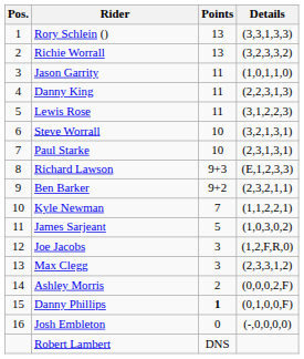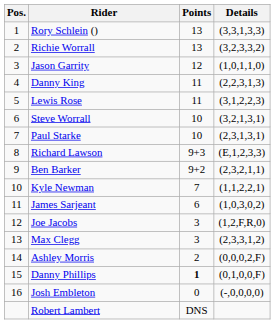Jason Garrity | Points: 11 -> 12
James Sarjeant | Points: 5 -> 6
